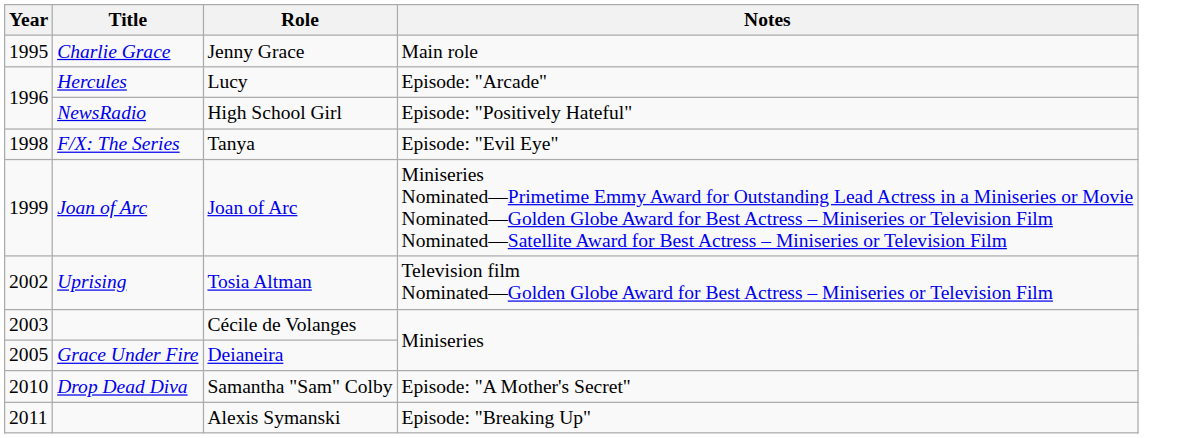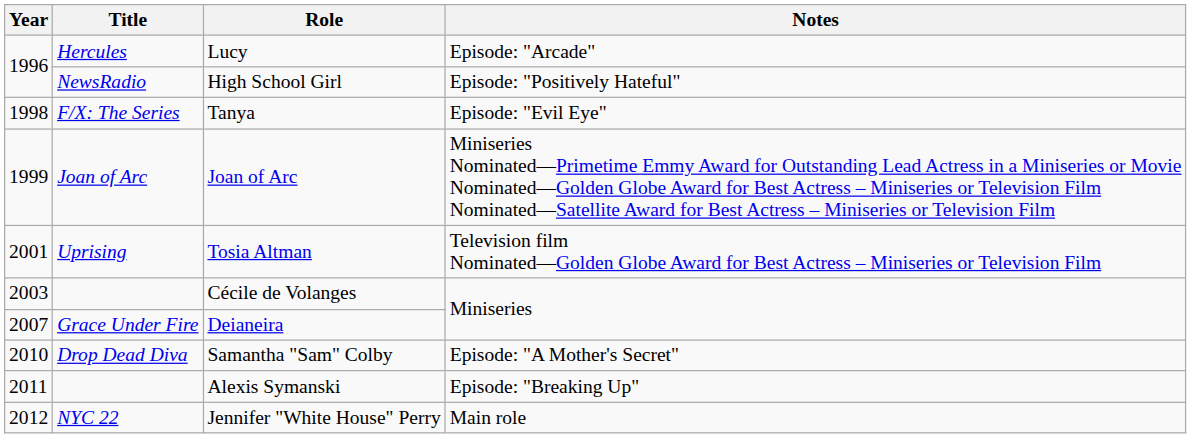- row: 1995 | Charlie Grace | Jenny Grace | Main role
Tosia Altman | Year: 2002 -> 2001
Deianeira | Year: 2005 -> 2007
+ row: 2012 | NYC 22 | Jennifer "White House" Perry | Main role
